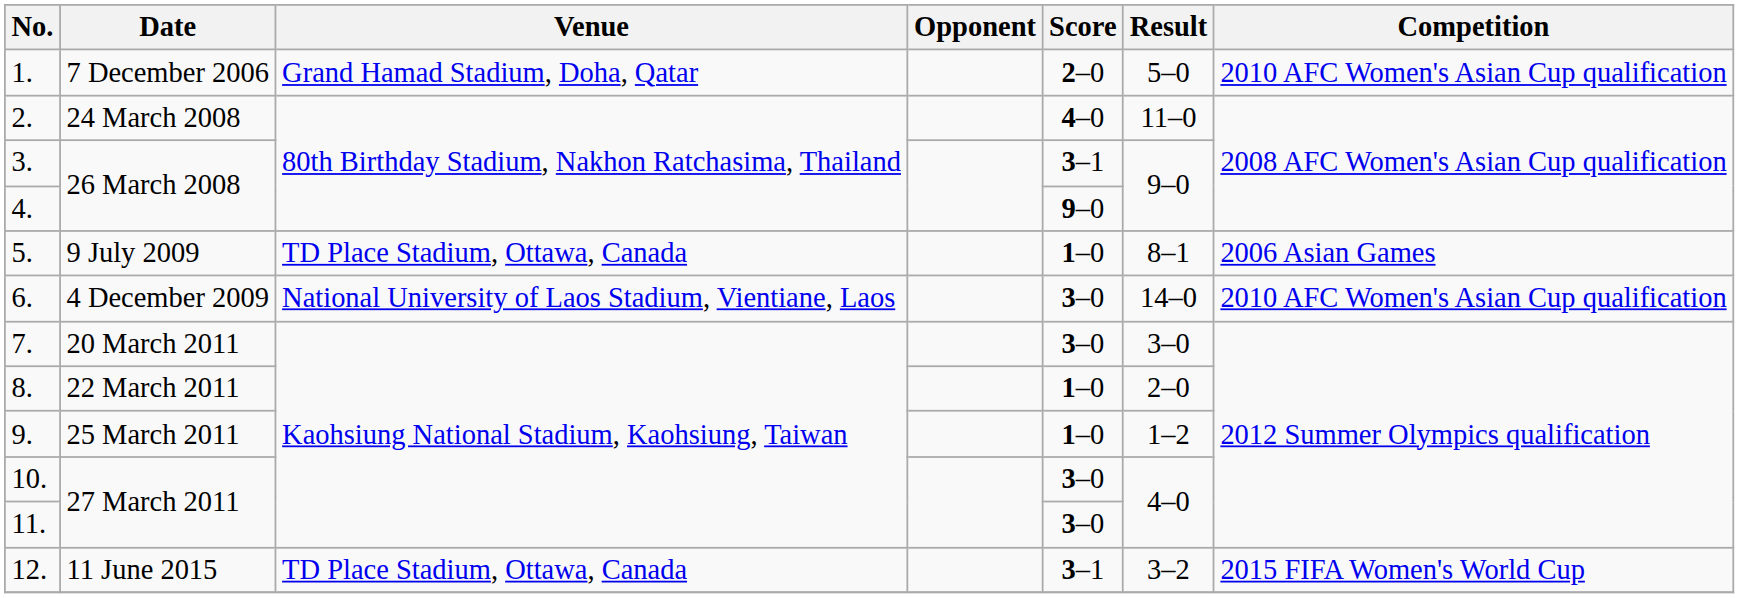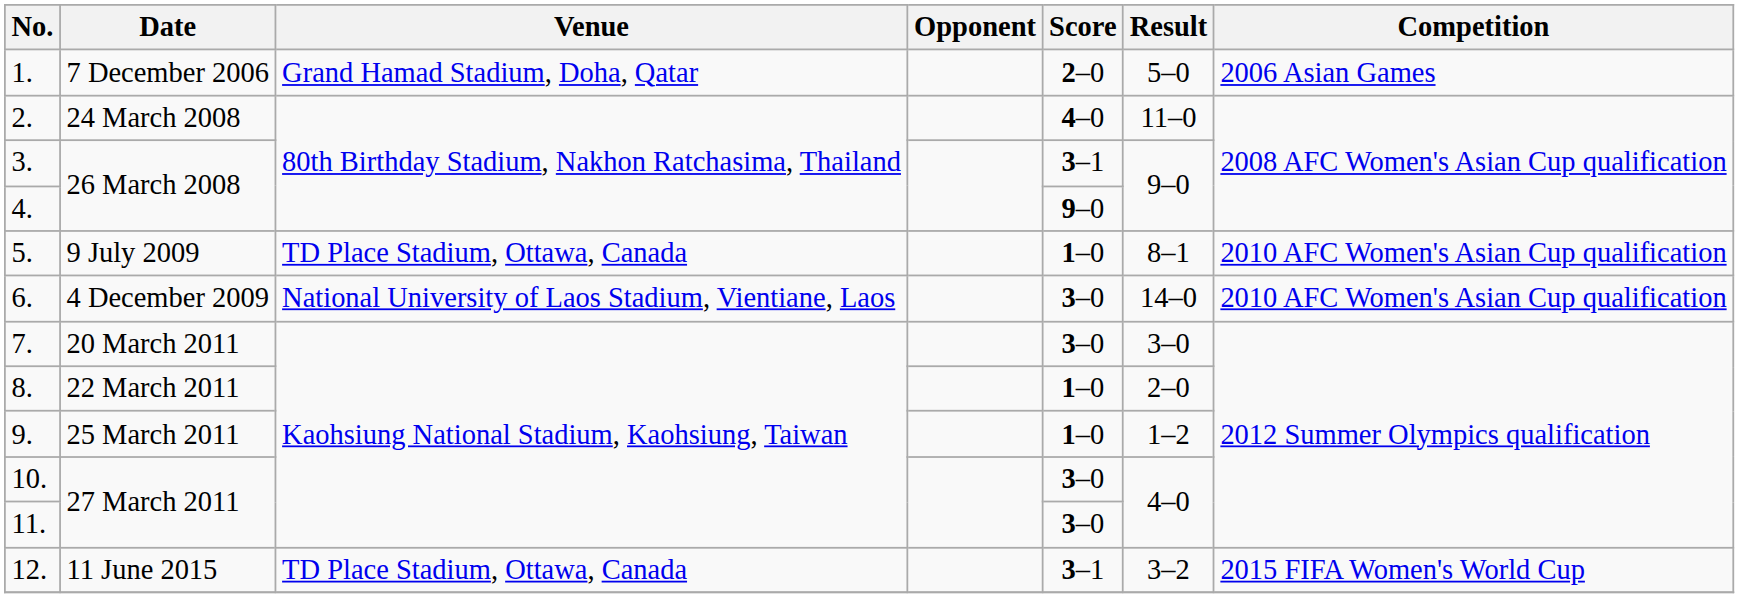1. | Competition: 2010 AFC Women's Asian Cup qualification -> 2006 Asian Games
5. | Competition: 2006 Asian Games -> 2010 AFC Women's Asian Cup qualification
